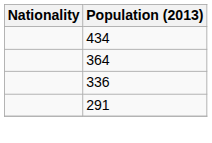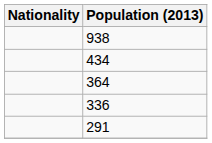+ row: 938
